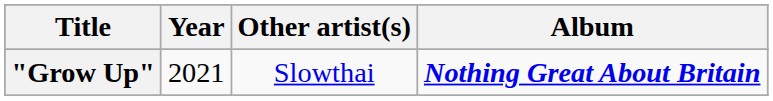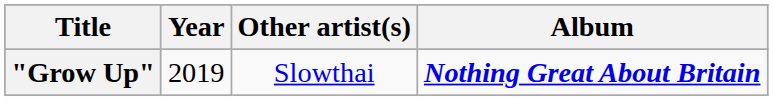"Grow Up" | Year: 2021 -> 2019
